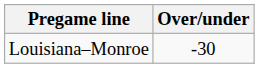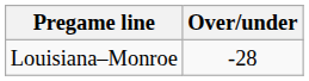Louisiana–Monroe | Over/under: -30 -> -28
